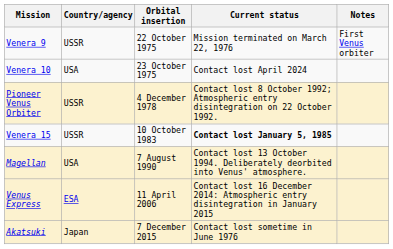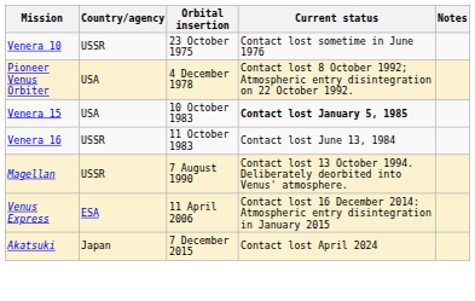- row: Venera 9 | USSR | 22 October 1975 | Mission terminated on March 22, 1976 | First Venus orbiter
Venera 10 | Country/agency: USA -> USSR
Venera 10 | Current status: Contact lost April 2024 -> Contact lost sometime in June 1976
Pioneer Venus Orbiter | Country/agency: USSR -> USA
Venera 15 | Country/agency: USSR -> USA
+ row: Venera 16 | USSR | 11 October 1983 | Contact lost June 13, 1984
Magellan | Country/agency: USA -> USSR
Akatsuki | Current status: Contact lost sometime in June 1976 -> Contact lost April 2024
